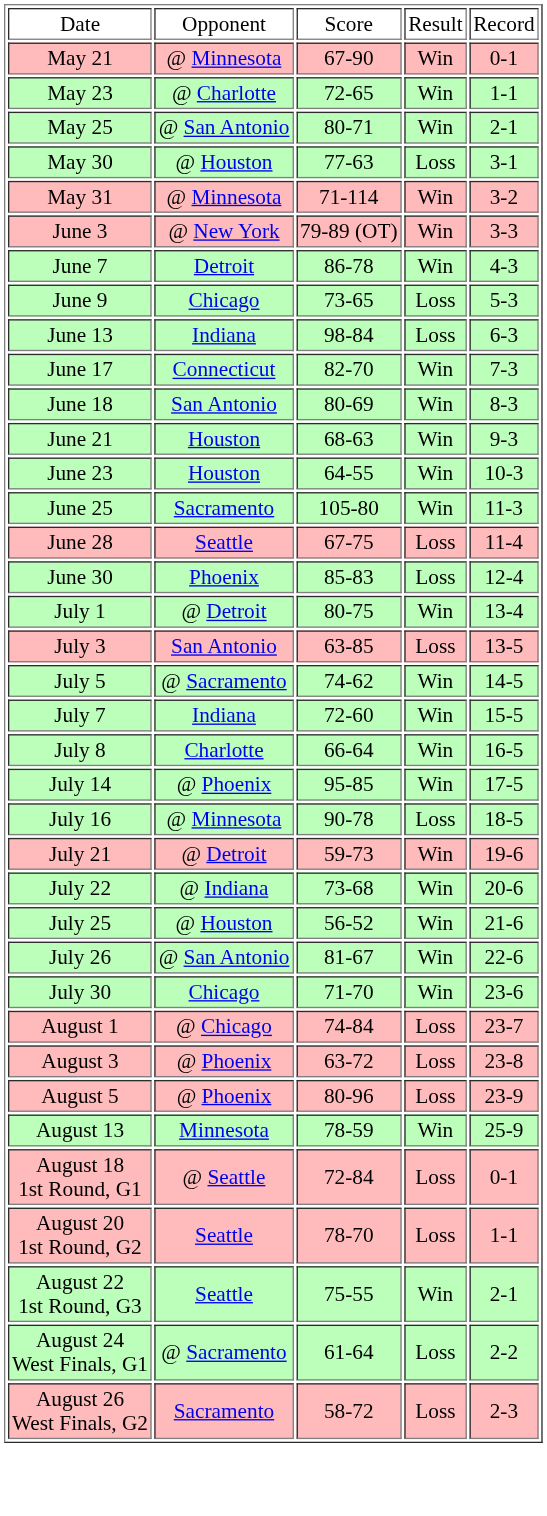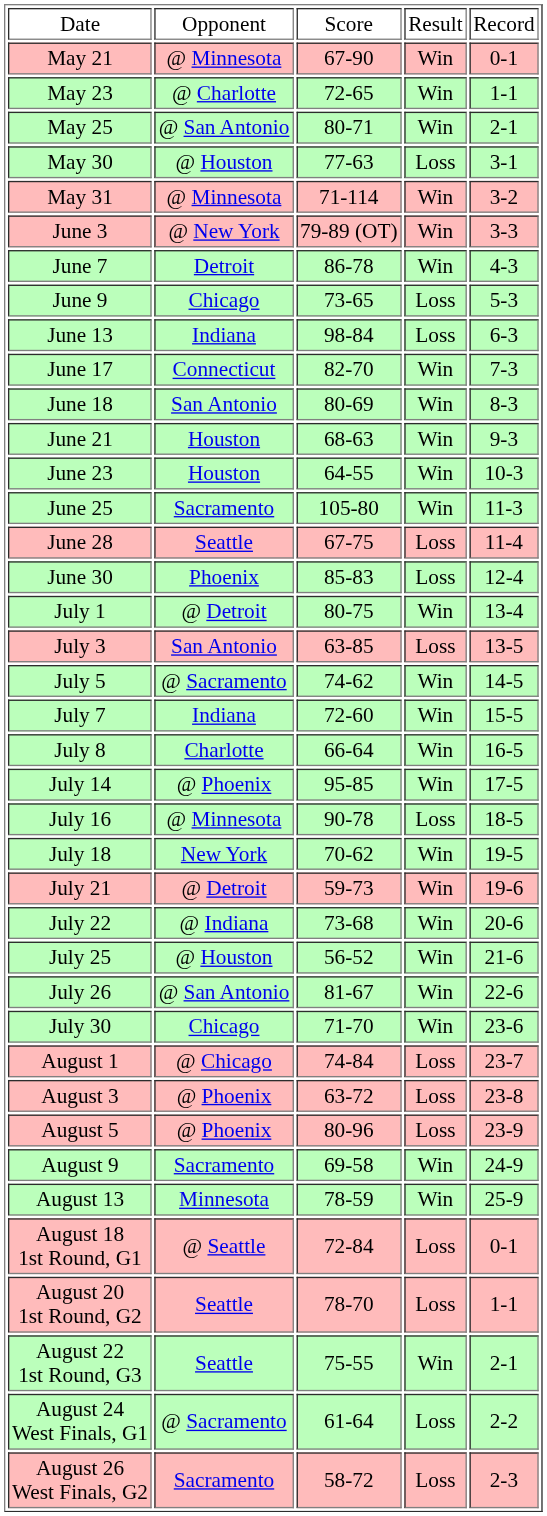+ row: July 18 | New York | 70-62 | Win | 19-5
+ row: August 9 | Sacramento | 69-58 | Win | 24-9
